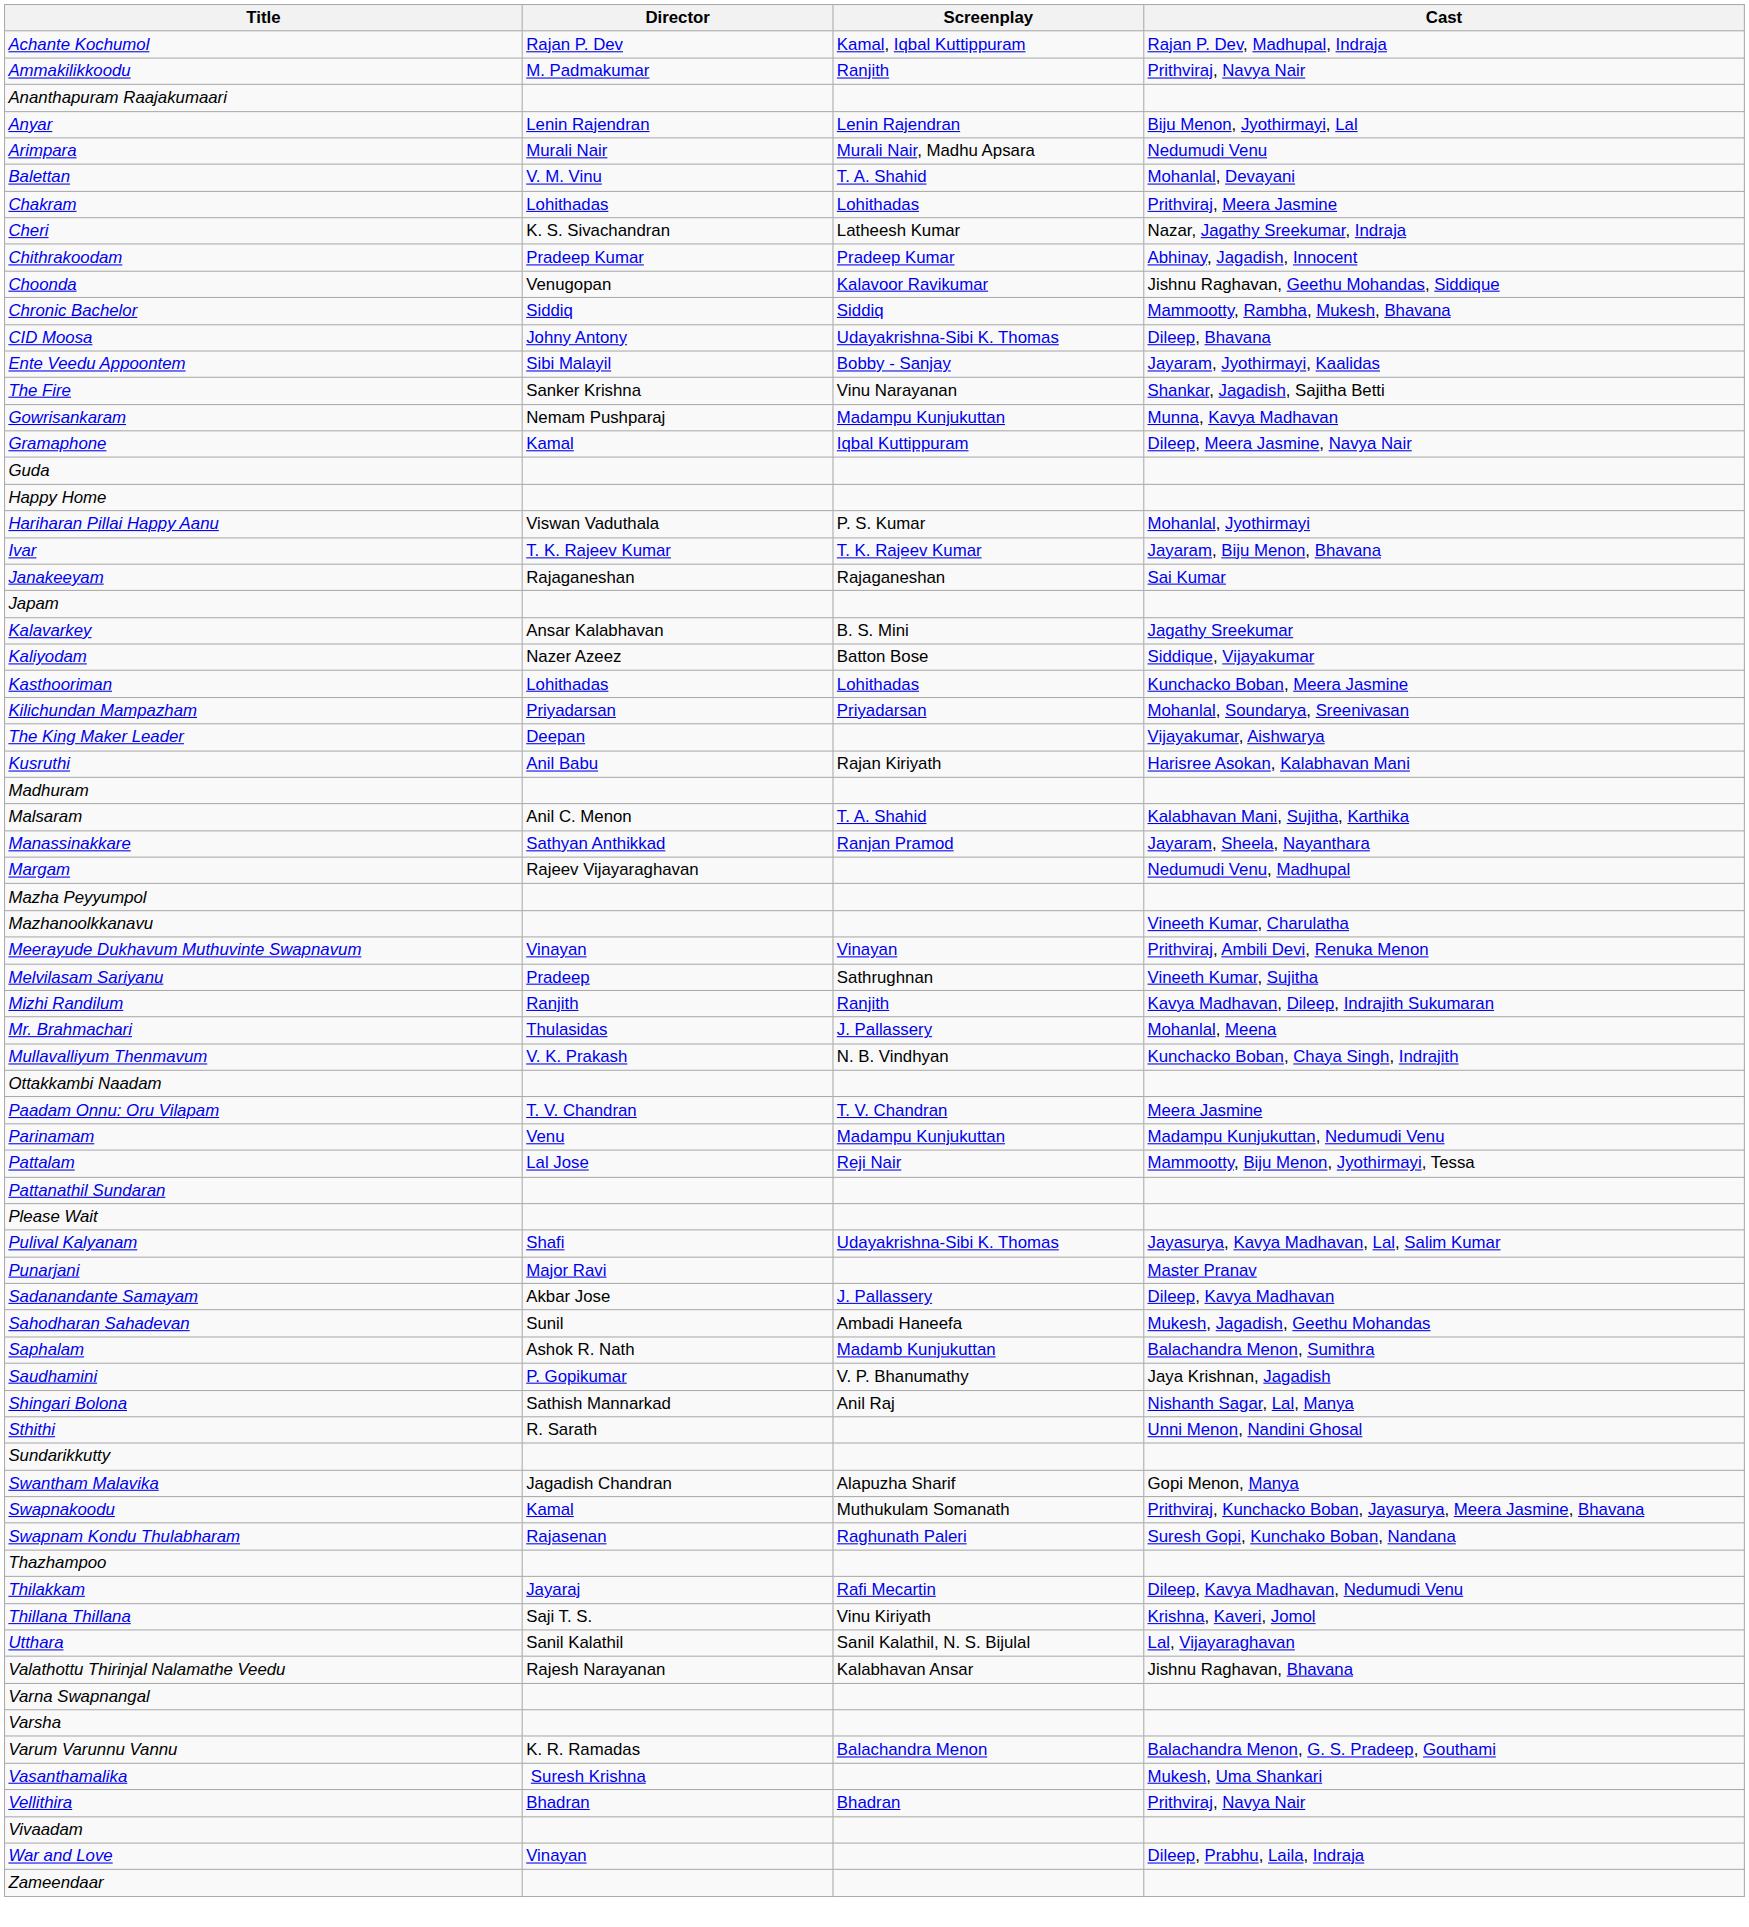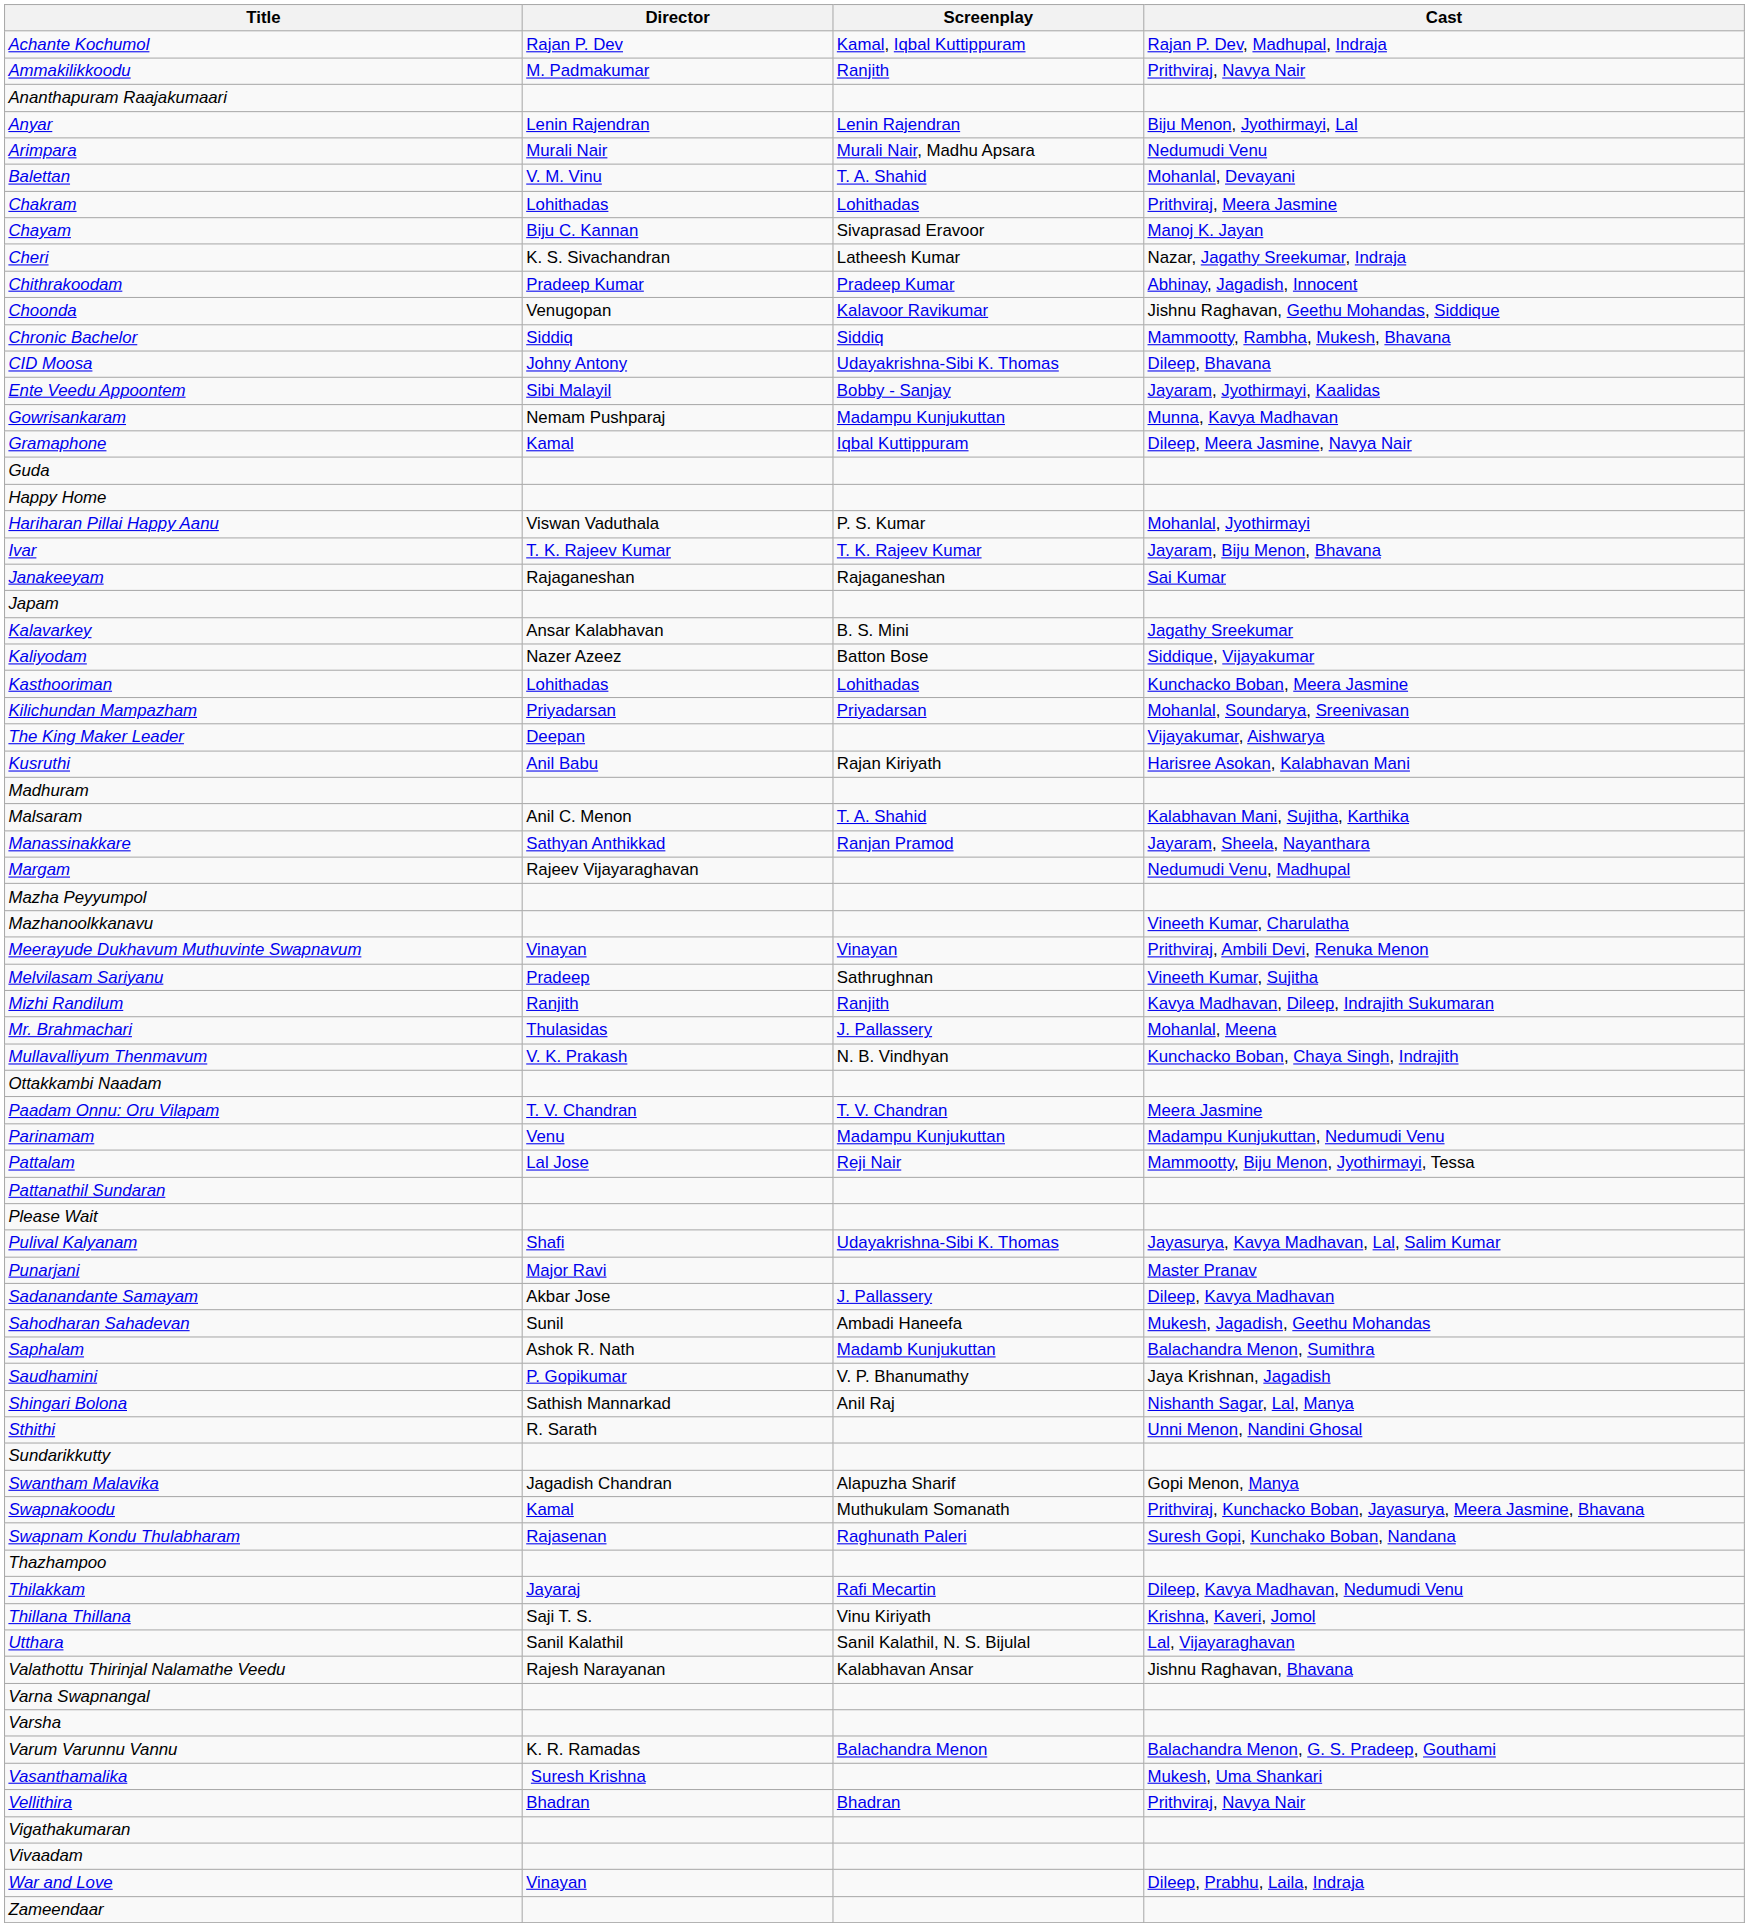+ row: Chayam | Biju C. Kannan | Sivaprasad Eravoor | Manoj K. Jayan
- row: The Fire | Sanker Krishna | Vinu Narayanan | Shankar, Jagadish, Sajitha Betti
+ row: Vigathakumaran
